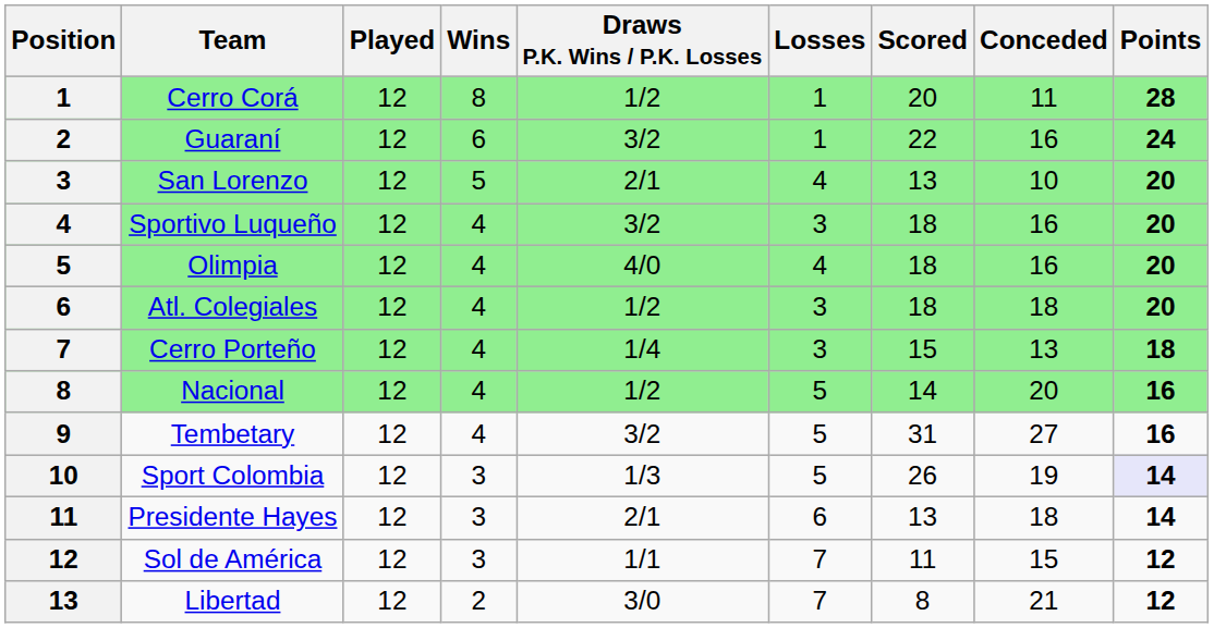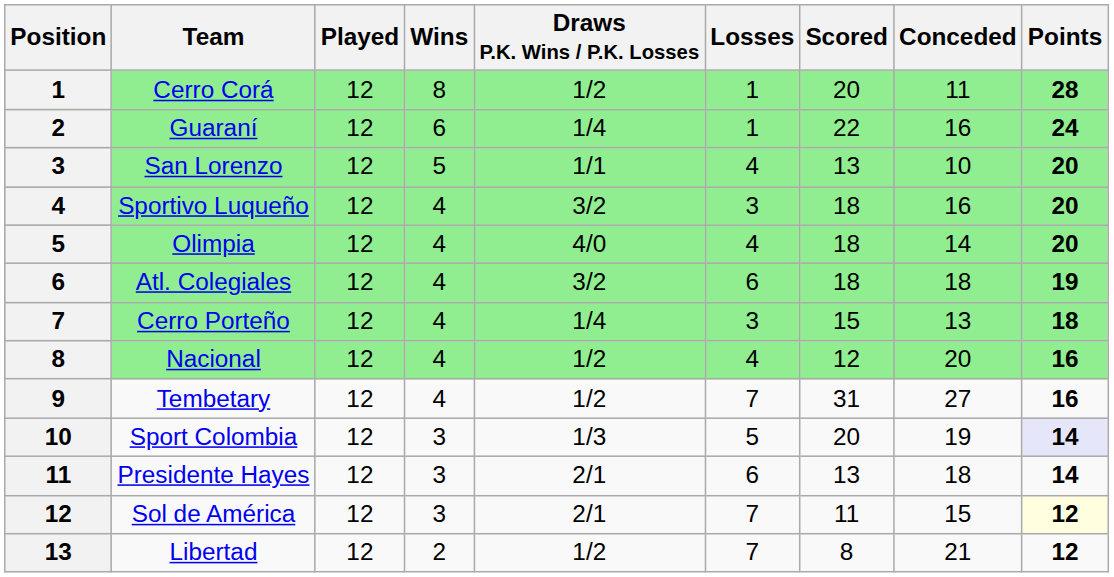Guaraní | Draws P.K. Wins / P.K. Losses: 3/2 -> 1/4
San Lorenzo | Draws P.K. Wins / P.K. Losses: 2/1 -> 1/1
Olimpia | Conceded: 16 -> 14
Atl. Colegiales | Draws P.K. Wins / P.K. Losses: 1/2 -> 3/2
Atl. Colegiales | Losses: 3 -> 6
Atl. Colegiales | Points: 20 -> 19
Nacional | Losses: 5 -> 4
Nacional | Scored: 14 -> 12
Tembetary | Draws P.K. Wins / P.K. Losses: 3/2 -> 1/2
Tembetary | Losses: 5 -> 7
Sport Colombia | Scored: 26 -> 20
Sol de América | Draws P.K. Wins / P.K. Losses: 1/1 -> 2/1
Sol de América | Points: no background -> lightyellow background
Libertad | Draws P.K. Wins / P.K. Losses: 3/0 -> 1/2
